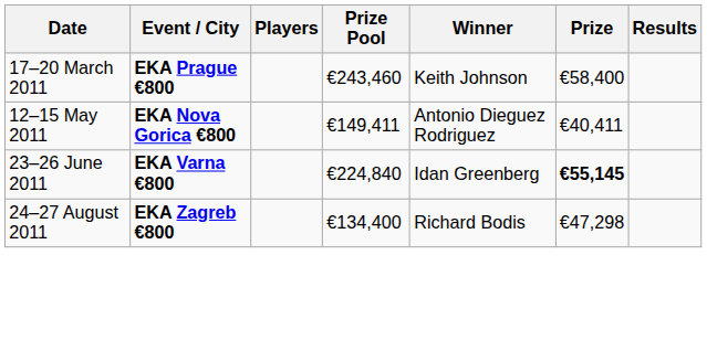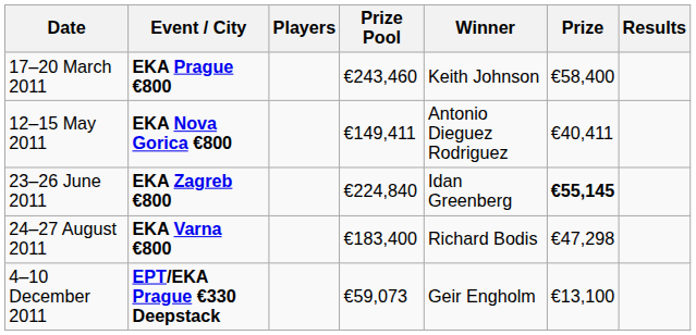23–26 June 2011 | Event / City: EKA Varna €800 -> EKA Zagreb €800
24–27 August 2011 | Event / City: EKA Zagreb €800 -> EKA Varna €800
24–27 August 2011 | Prize Pool: €134,400 -> €183,400
+ row: 4–10 December 2011 | EPT/EKA Prague €330 Deepstack | €59,073 | Geir Engholm | €13,100
